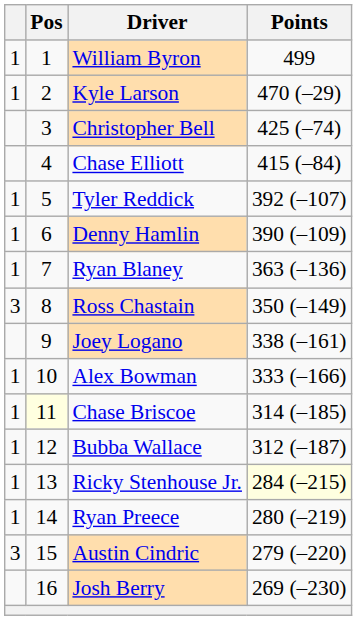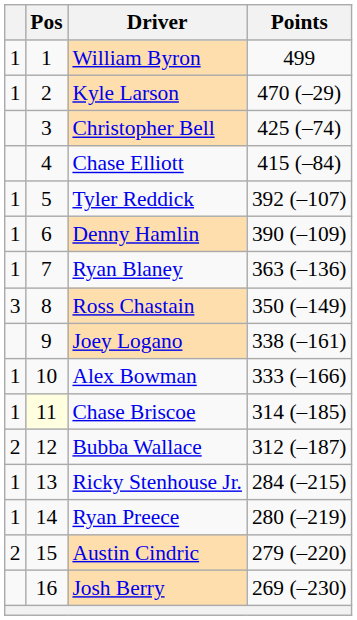Bubba Wallace | column 1: 1 -> 2
Ricky Stenhouse Jr. | Points: lightyellow background -> no background
Austin Cindric | column 1: 3 -> 2
